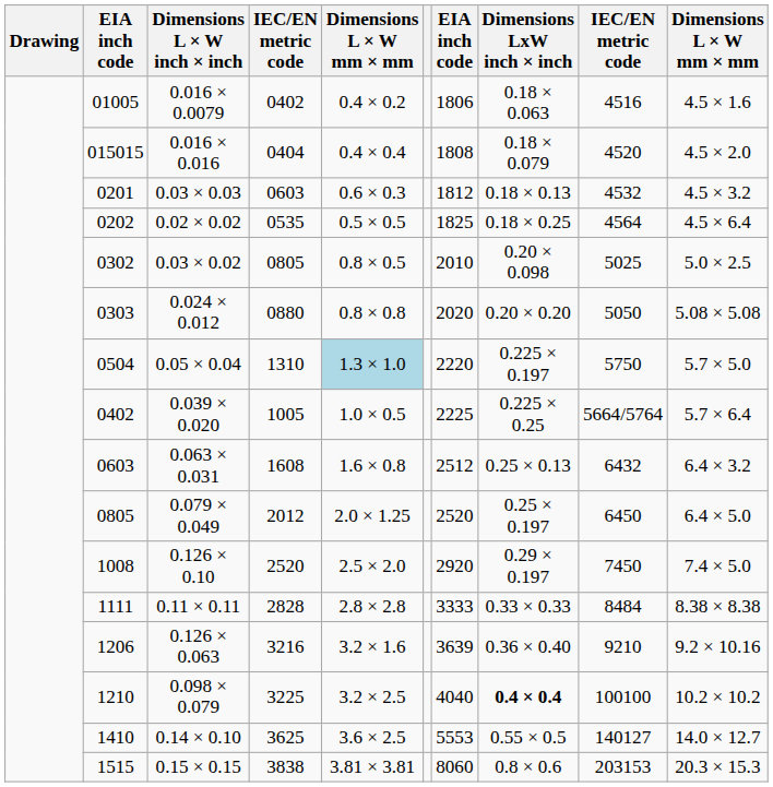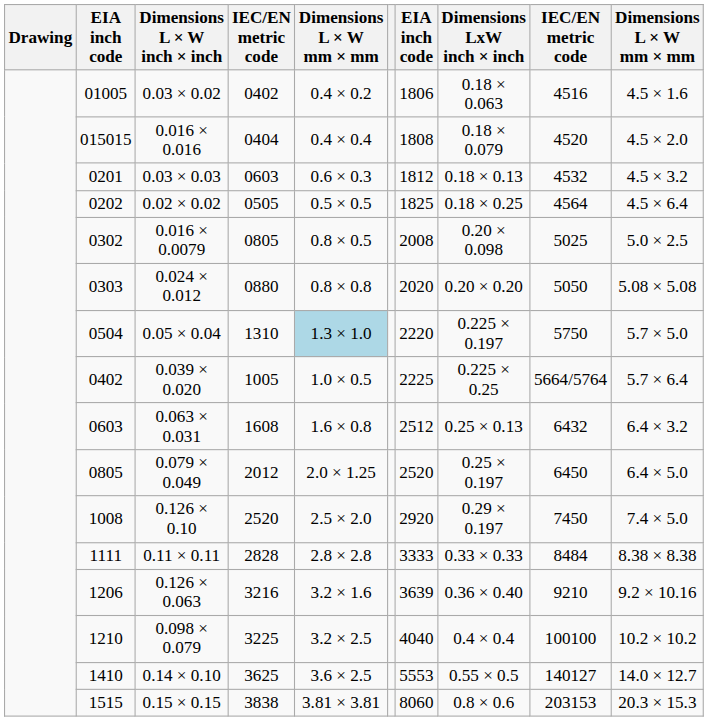01005 | Dimensions L × W inch × inch: 0.016 × 0.0079 -> 0.03 × 0.02
0202 | column 4: 0535 -> 0505
0302 | Dimensions L × W inch × inch: 0.03 × 0.02 -> 0.016 × 0.0079
0302 | column 7: 2010 -> 2008
1210 | Dimensions LxW inch × inch: bold -> normal
